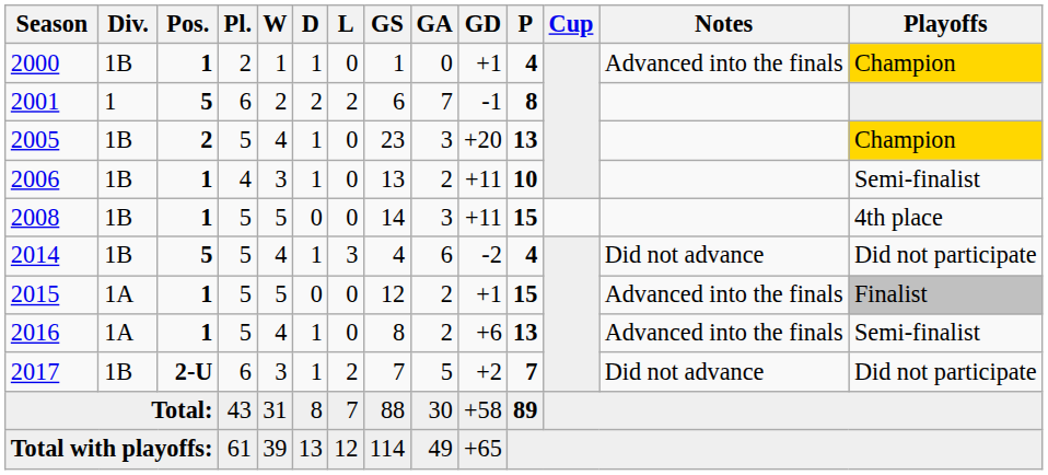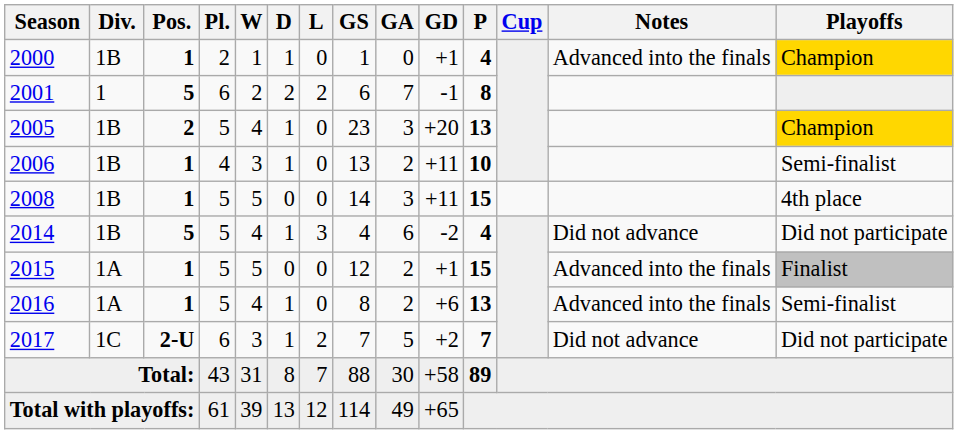2017 | Div.: 1B -> 1C
